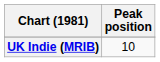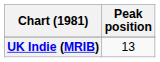UK Indie (MRIB) | Peak position: 10 -> 13
